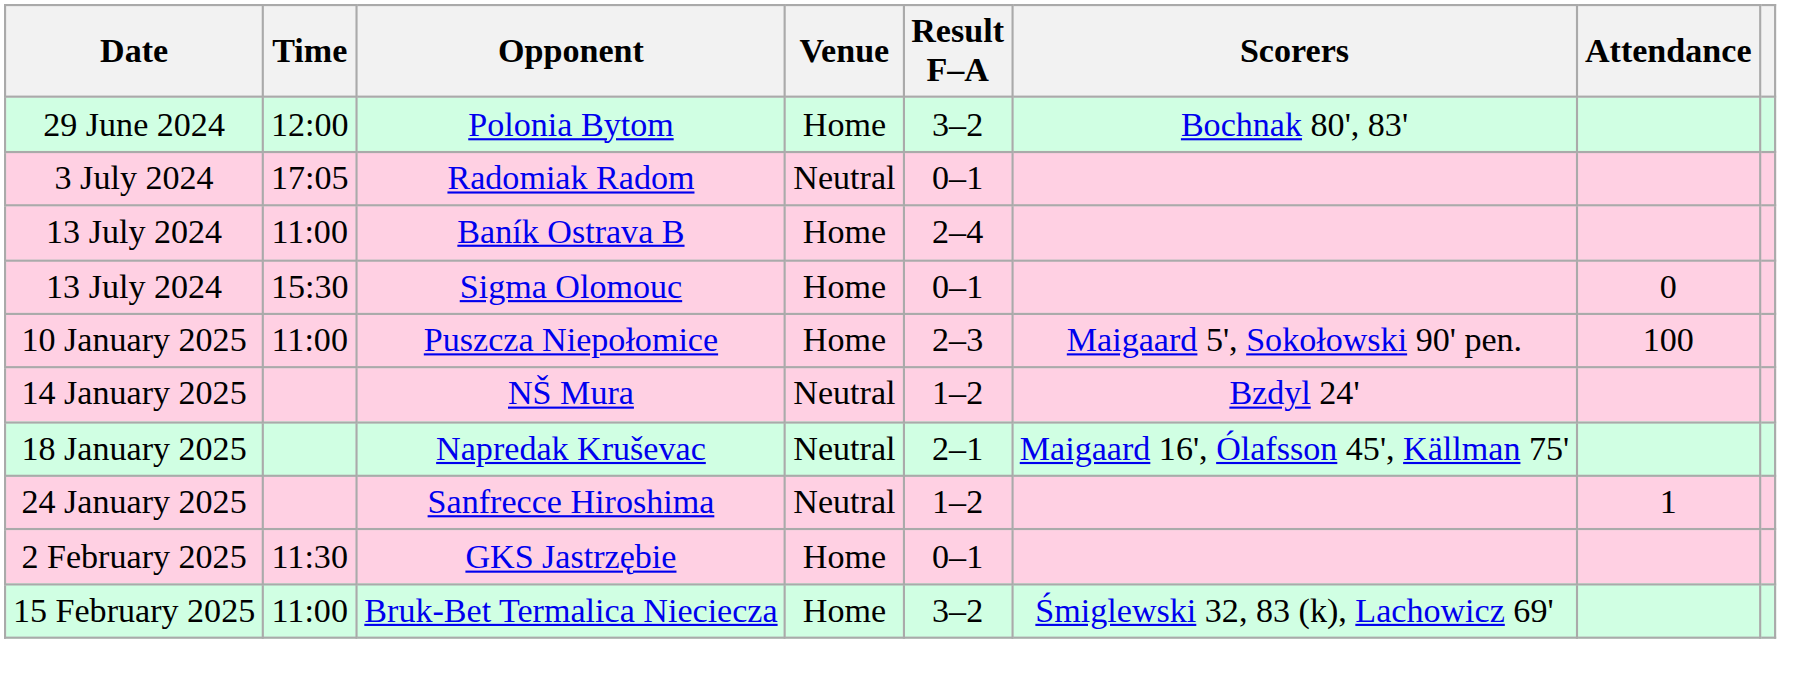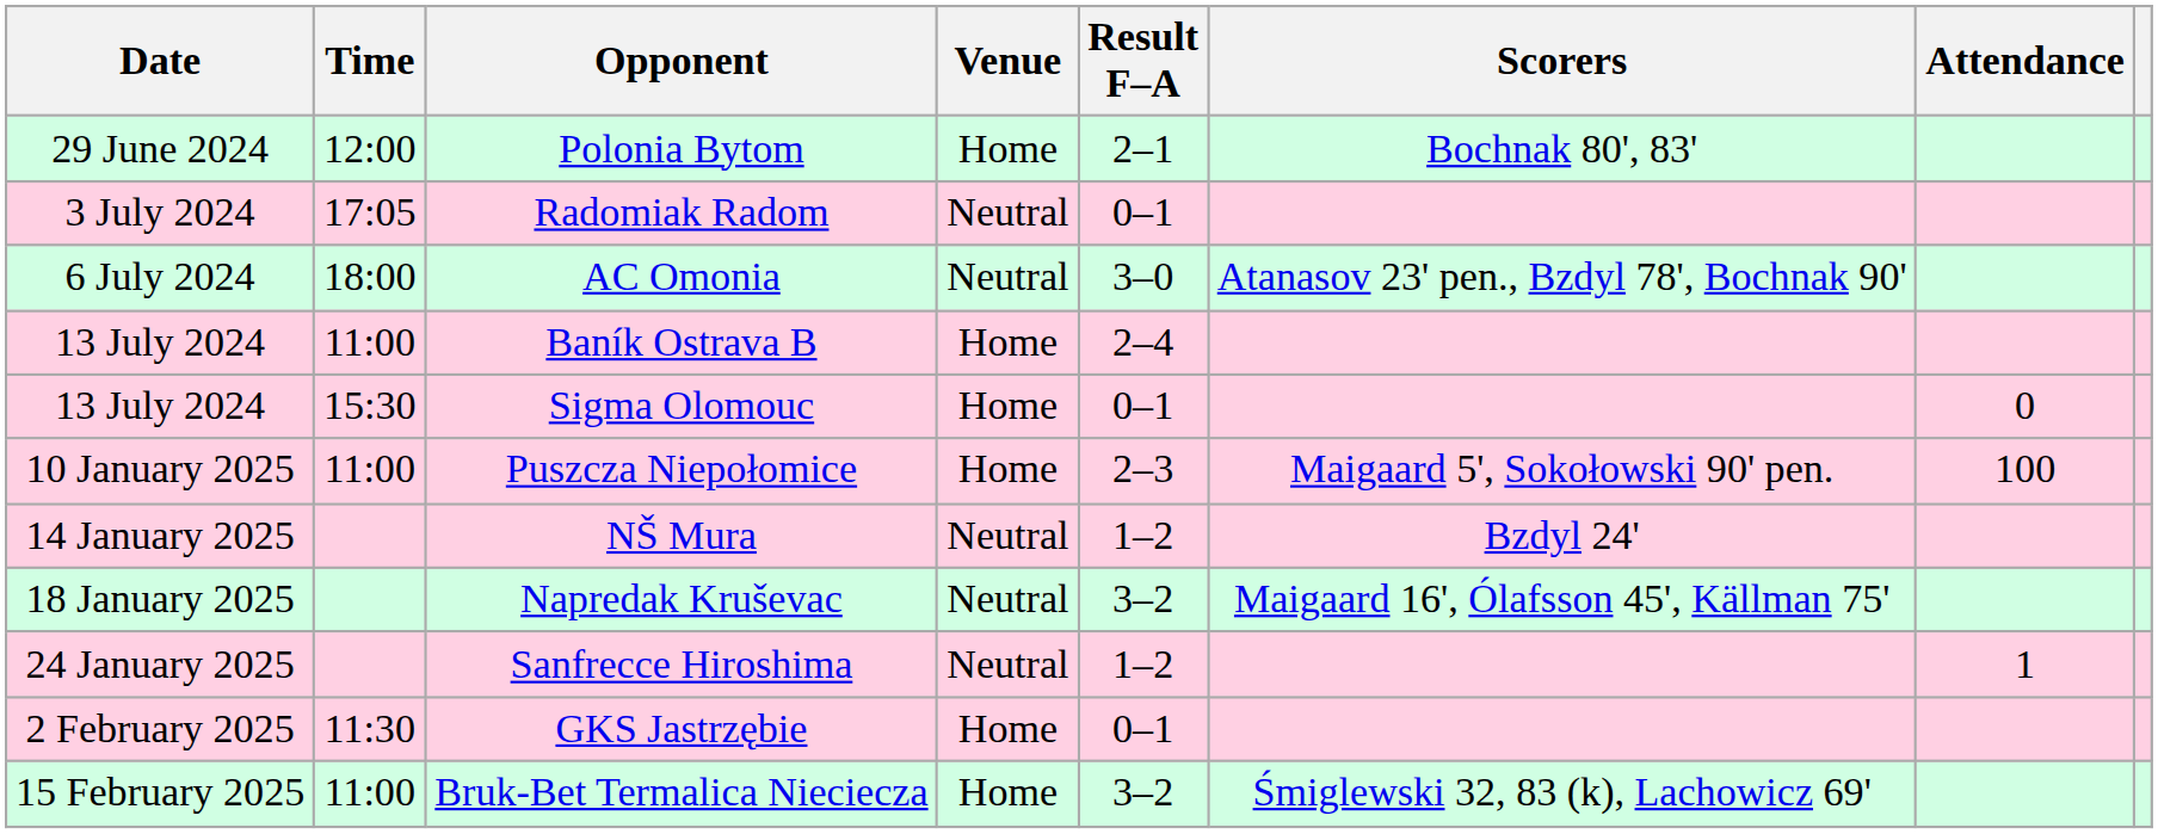Polonia Bytom | Result F–A: 3–2 -> 2–1
+ row: 6 July 2024 | 18:00 | AC Omonia | Neutral | 3–0 | Atanasov 23' pen., Bzdyl 78', Bochnak 90'
Napredak Kruševac | Result F–A: 2–1 -> 3–2
